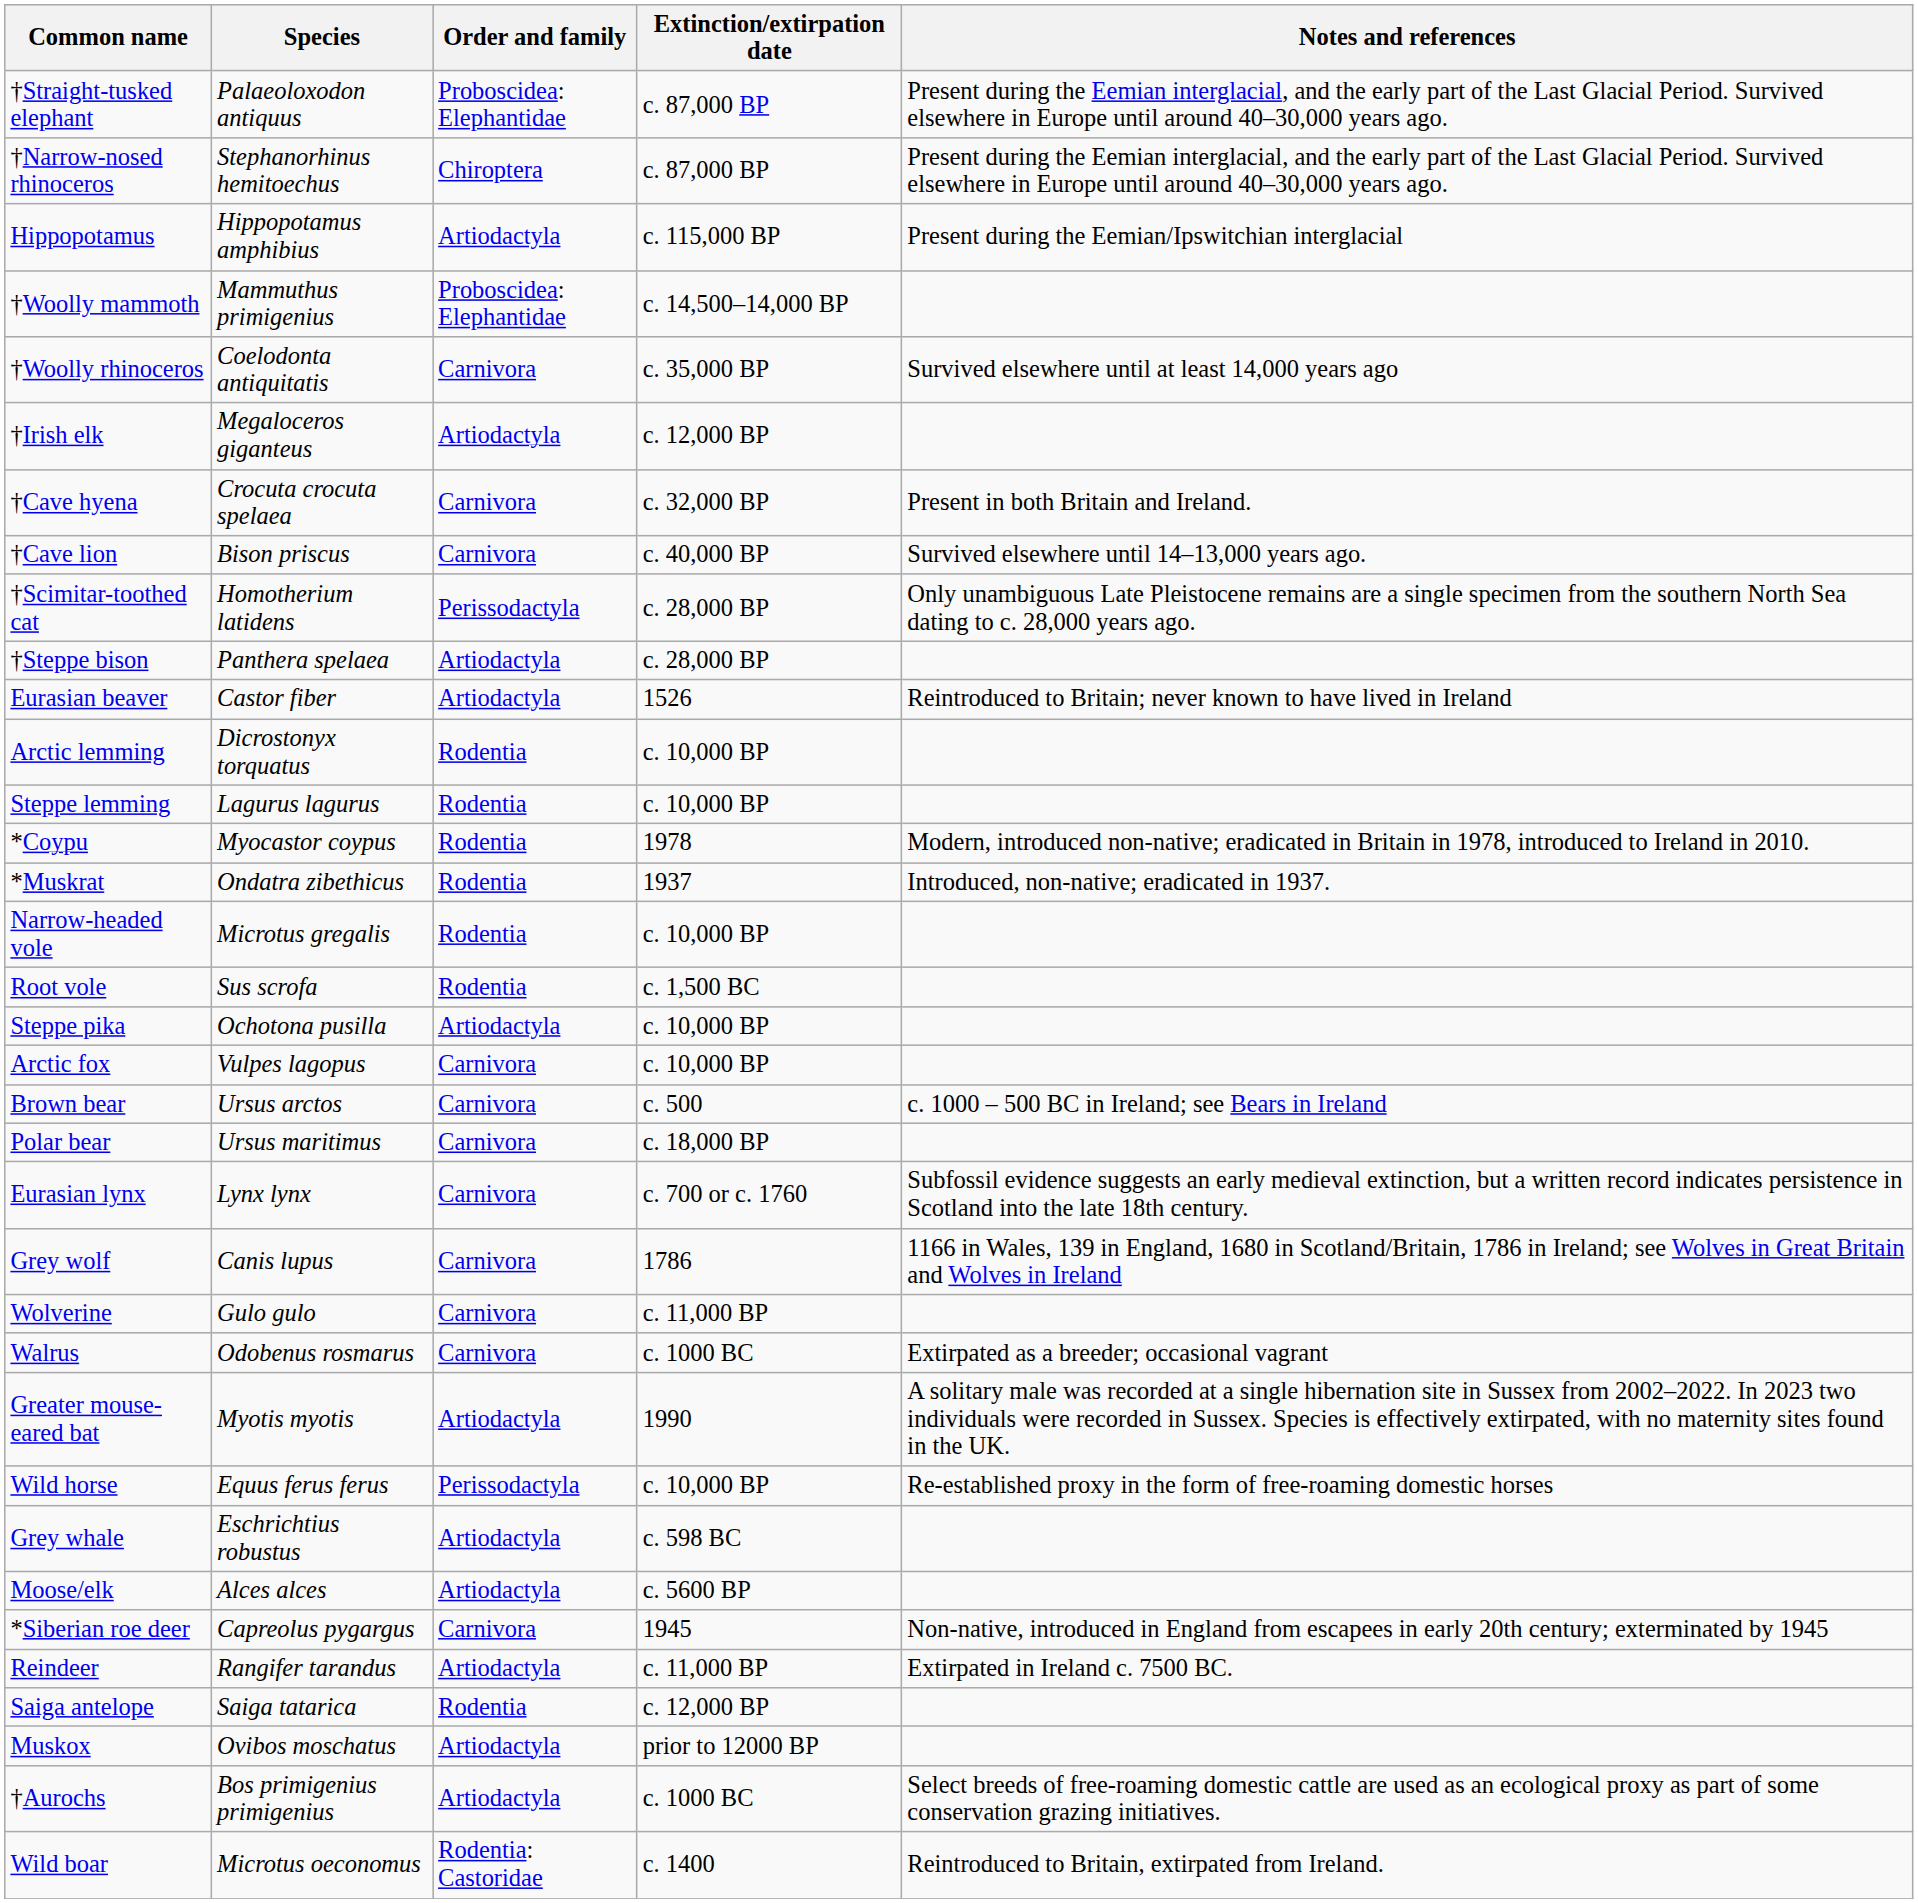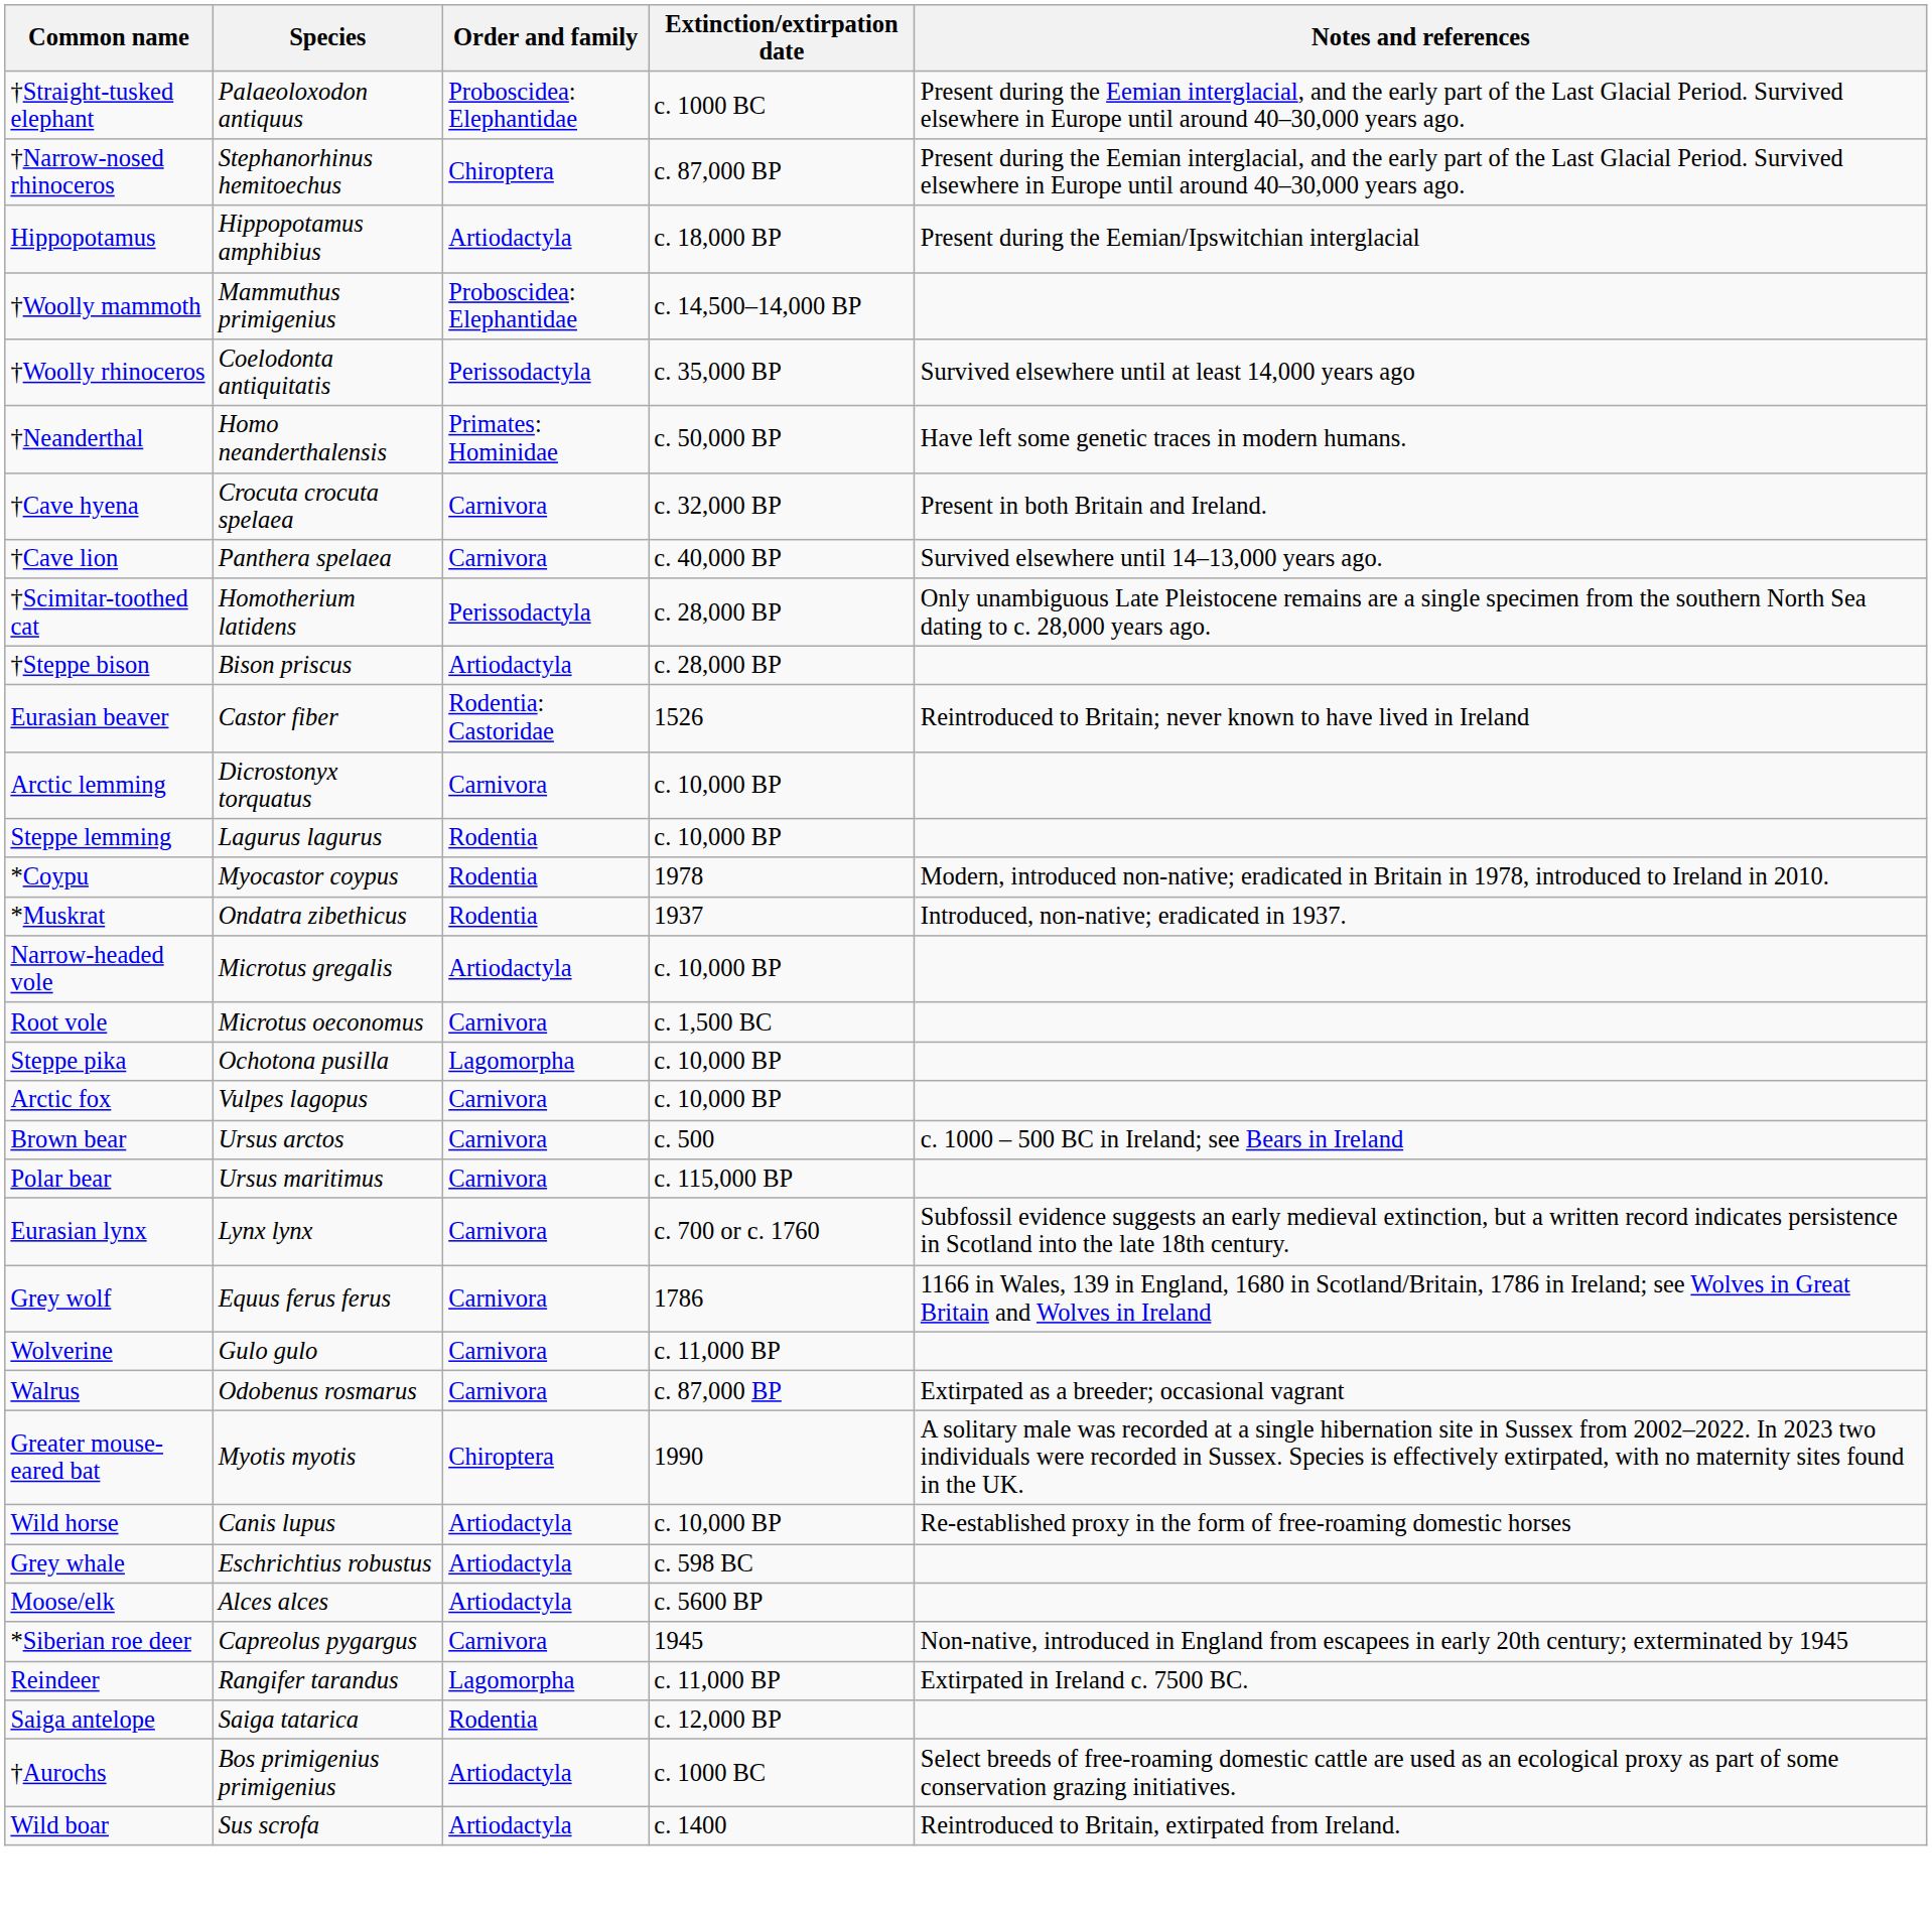†Straight-tusked elephant | Extinction/extirpation date: c. 87,000 BP -> c. 1000 BC
Hippopotamus | Extinction/extirpation date: c. 115,000 BP -> c. 18,000 BP
†Woolly rhinoceros | Order and family: Carnivora -> Perissodactyla
+ row: †Neanderthal | Homo neanderthalensis | Primates: Hominidae | c. 50,000 BP | Have left some genetic traces in modern humans.
- row: †Irish elk | Megaloceros giganteus | Artiodactyla | c. 12,000 BP
†Cave lion | Species: Bison priscus -> Panthera spelaea
†Steppe bison | Species: Panthera spelaea -> Bison priscus
Eurasian beaver | Order and family: Artiodactyla -> Rodentia: Castoridae
Arctic lemming | Order and family: Rodentia -> Carnivora
Narrow-headed vole | Order and family: Rodentia -> Artiodactyla
Root vole | Species: Sus scrofa -> Microtus oeconomus
Root vole | Order and family: Rodentia -> Carnivora
Steppe pika | Order and family: Artiodactyla -> Lagomorpha
Polar bear | Extinction/extirpation date: c. 18,000 BP -> c. 115,000 BP
Grey wolf | Species: Canis lupus -> Equus ferus ferus
Walrus | Extinction/extirpation date: c. 1000 BC -> c. 87,000 BP
Greater mouse-eared bat | Order and family: Artiodactyla -> Chiroptera
Wild horse | Species: Equus ferus ferus -> Canis lupus
Wild horse | Order and family: Perissodactyla -> Artiodactyla
Reindeer | Order and family: Artiodactyla -> Lagomorpha
- row: Muskox | Ovibos moschatus | Artiodactyla | prior to 12000 BP
Wild boar | Species: Microtus oeconomus -> Sus scrofa
Wild boar | Order and family: Rodentia: Castoridae -> Artiodactyla
